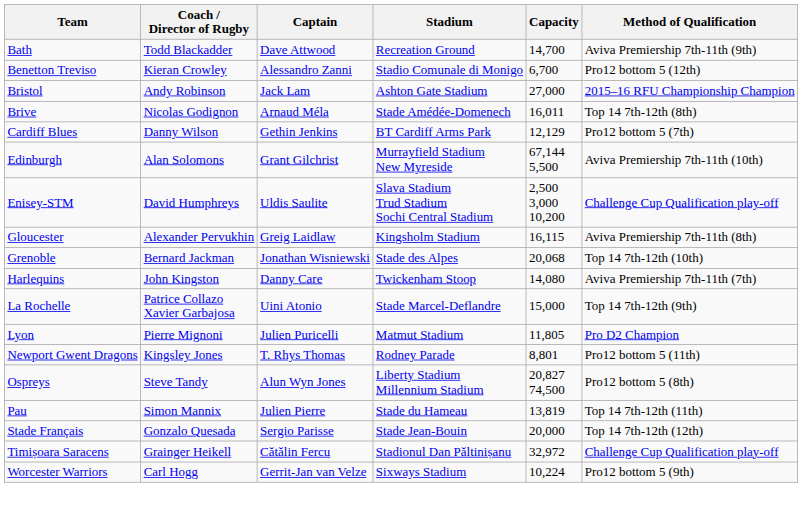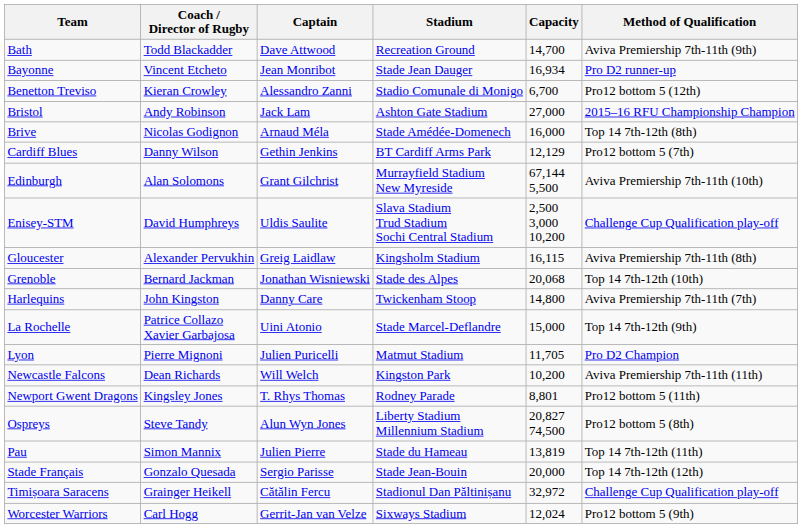+ row: Bayonne | Vincent Etcheto | Jean Monribot | Stade Jean Dauger | 16,934 | Pro D2 runner-up
Brive | Capacity: 16,011 -> 16,000
Harlequins | Capacity: 14,080 -> 14,800
Lyon | Capacity: 11,805 -> 11,705
+ row: Newcastle Falcons | Dean Richards | Will Welch | Kingston Park | 10,200 | Aviva Premiership 7th-11th (11th)
Worcester Warriors | Capacity: 10,224 -> 12,024
